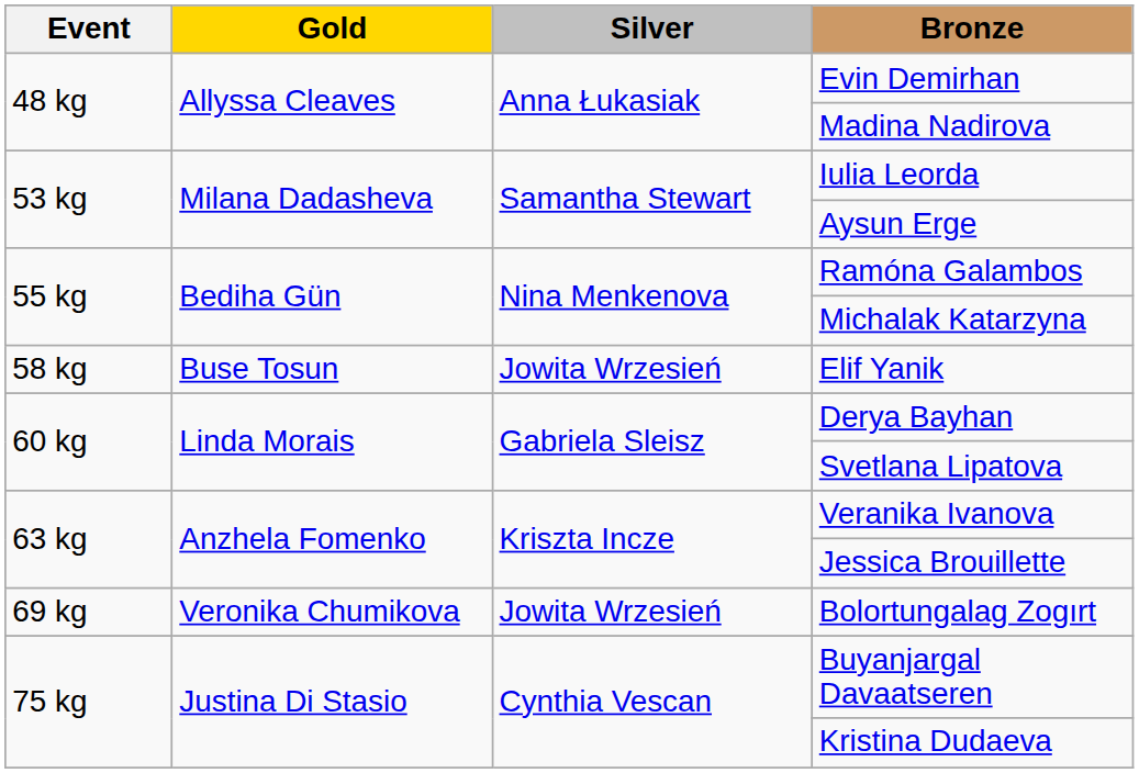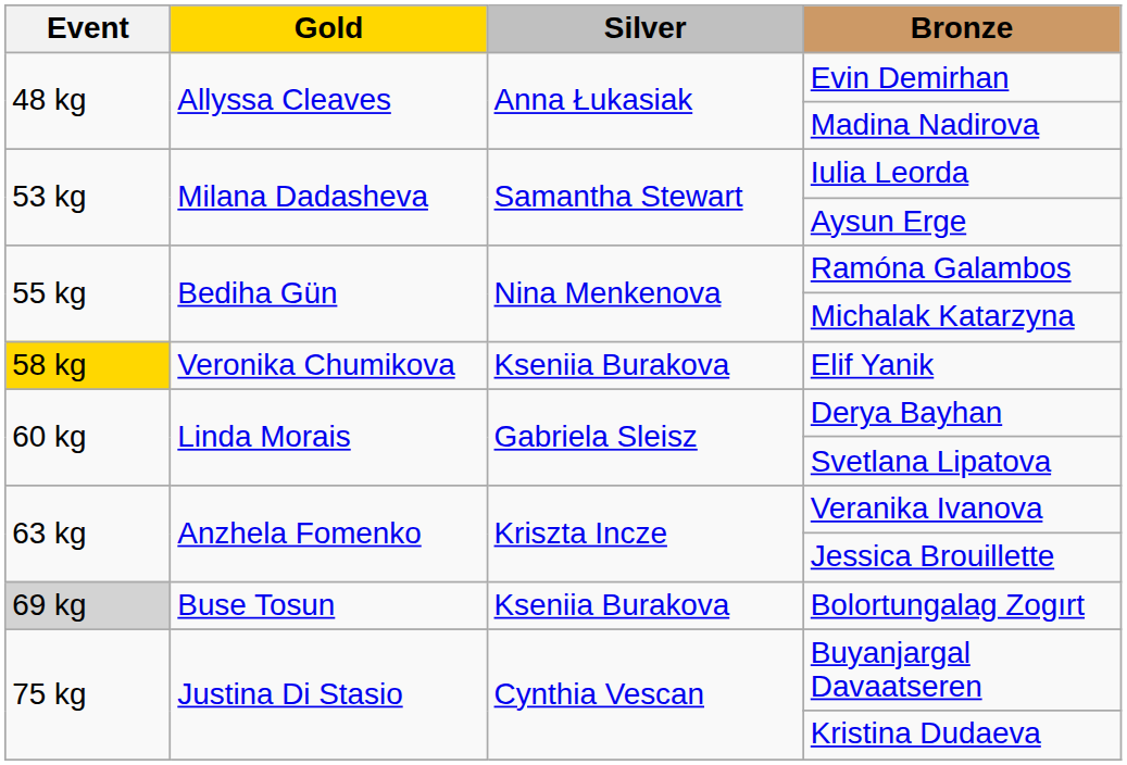Elif Yanik | Event: no background -> gold background
Elif Yanik | Gold: Buse Tosun -> Veronika Chumikova
Elif Yanik | Silver: Jowita Wrzesień -> Kseniia Burakova
Bolortungalag Zogırt | Event: no background -> lightgrey background
Bolortungalag Zogırt | Gold: Veronika Chumikova -> Buse Tosun
Bolortungalag Zogırt | Silver: Jowita Wrzesień -> Kseniia Burakova
